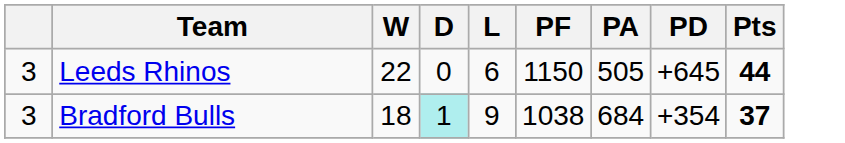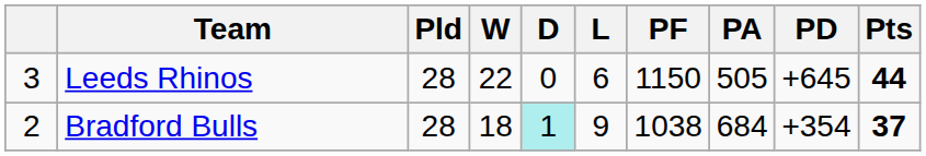+ column: Pld | 28 | 28
Bradford Bulls | column 1: 3 -> 2
